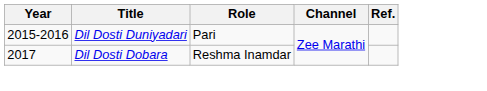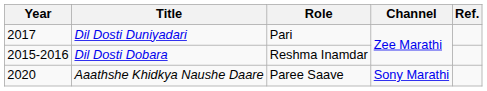Dil Dosti Duniyadari | Year: 2015-2016 -> 2017
Dil Dosti Dobara | Year: 2017 -> 2015-2016
+ row: 2020 | Aaathshe Khidkya Naushe Daare | Paree Saave | Sony Marathi
